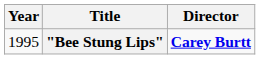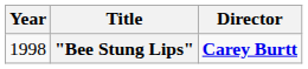"Bee Stung Lips" | Year: 1995 -> 1998
